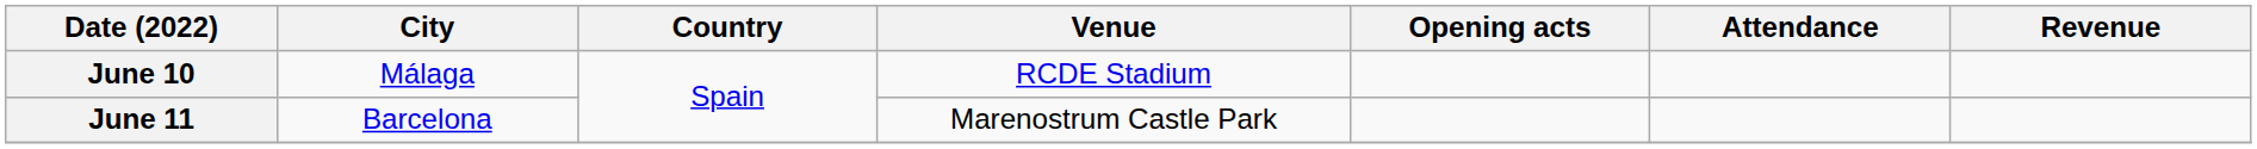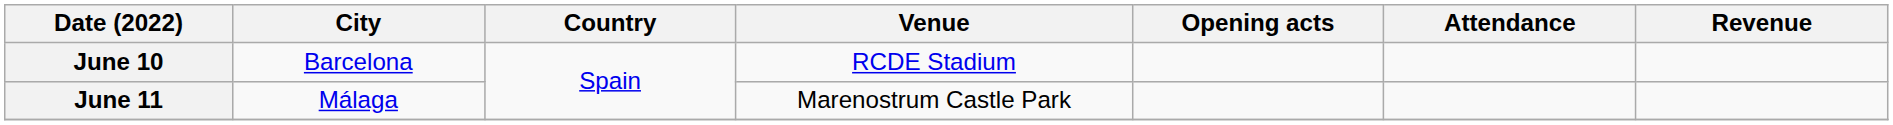June 10 | City: Málaga -> Barcelona
June 11 | City: Barcelona -> Málaga
